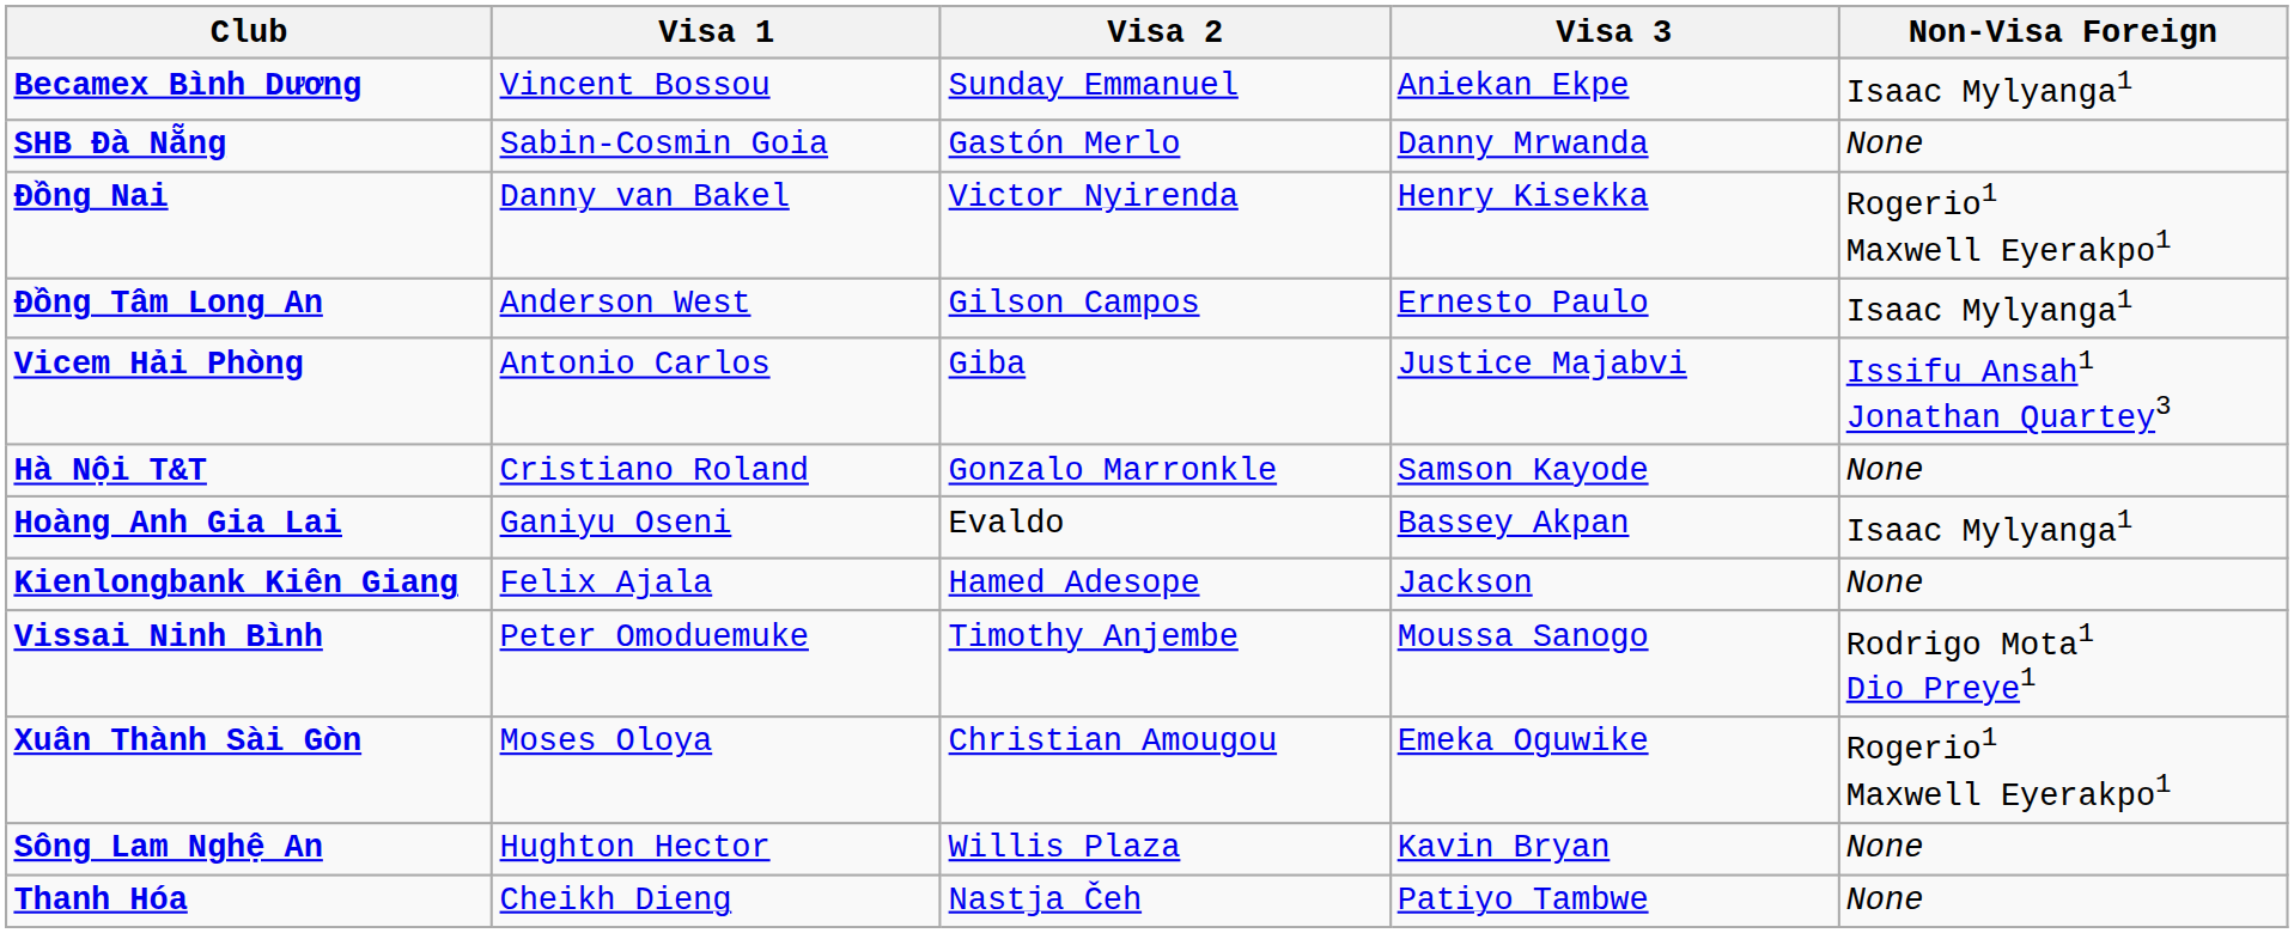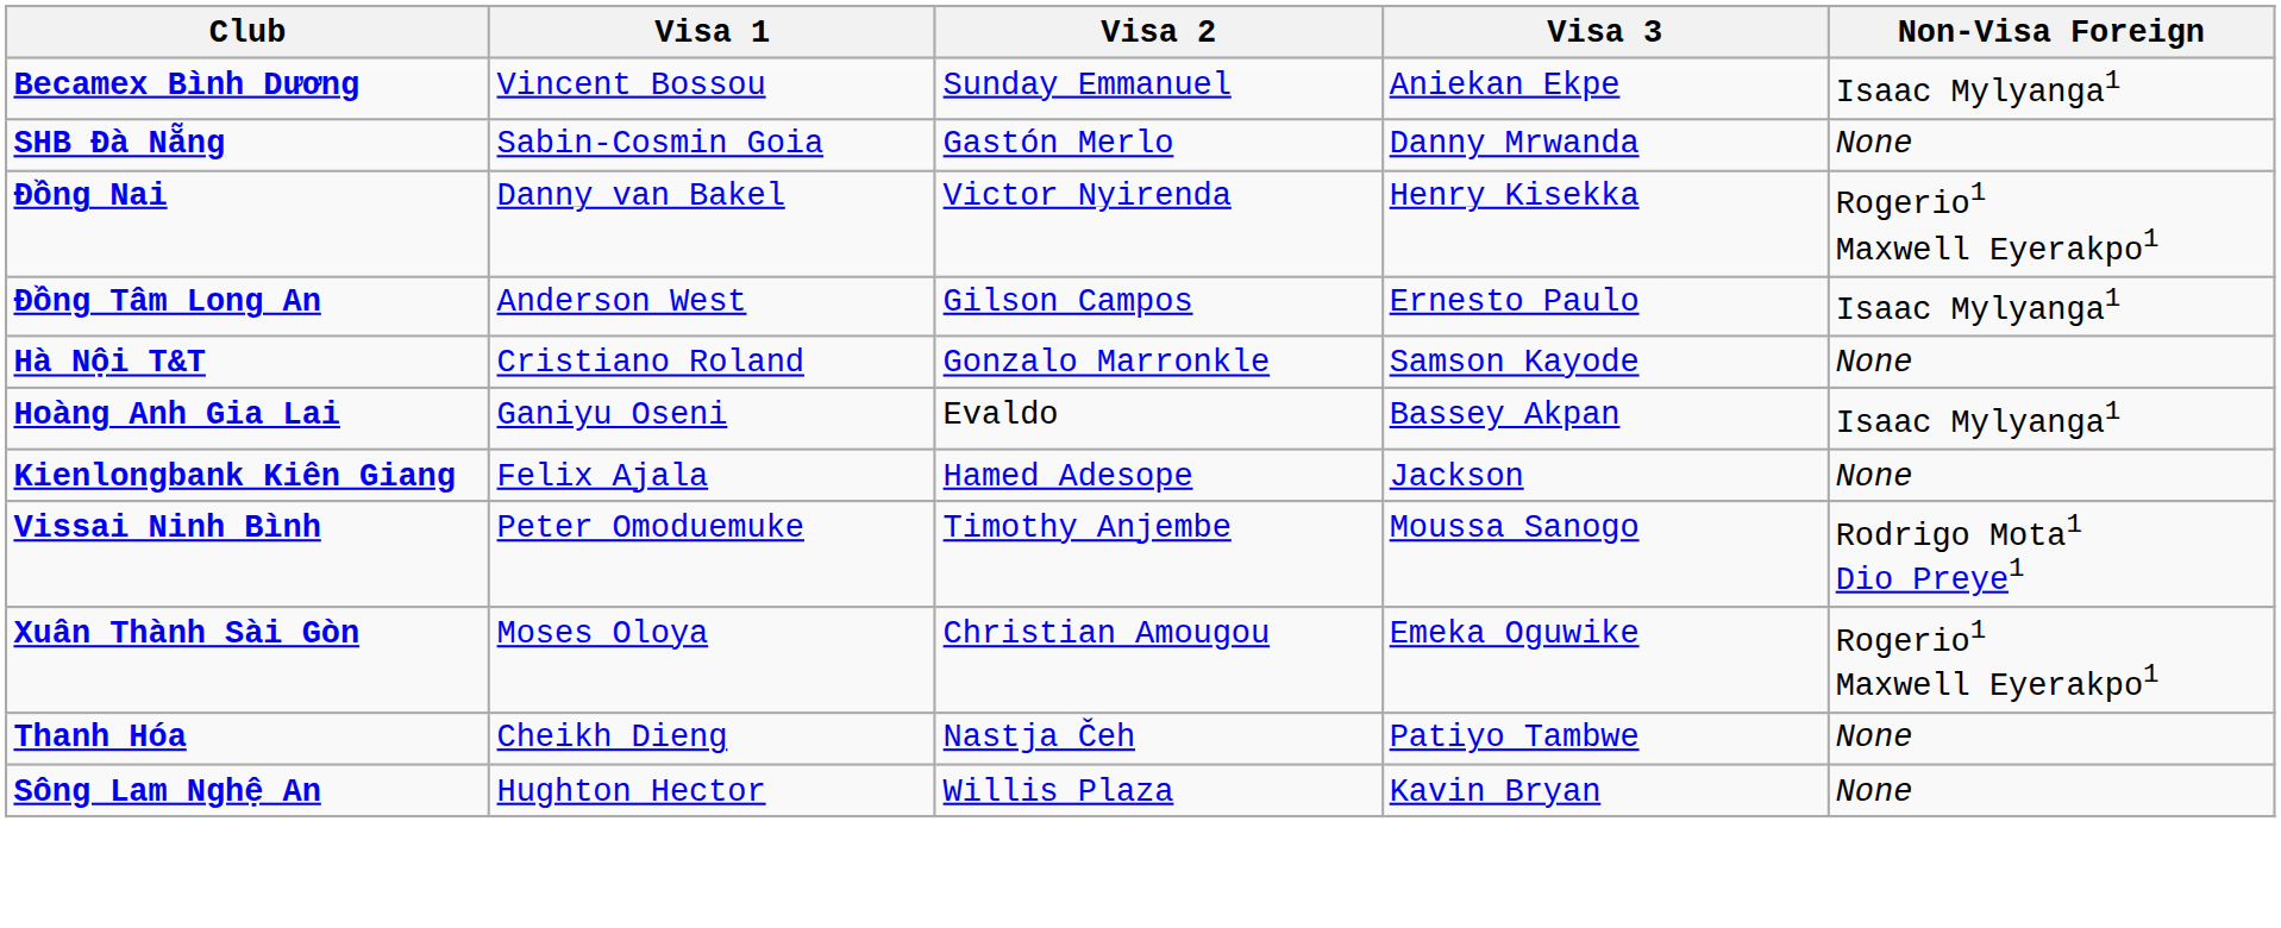- row: Vicem Hải Phòng | Antonio Carlos | Giba | Justice Majabvi | Issifu Ansah1 Jonathan Quartey3
rows swapped: Sông Lam Nghệ An <-> Thanh Hóa
